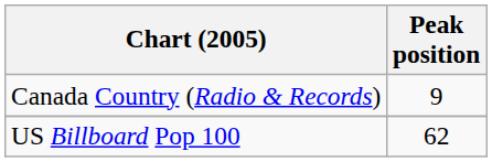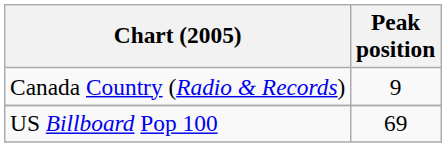US Billboard Pop 100 | Peak position: 62 -> 69
